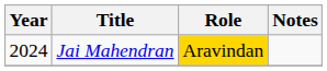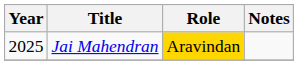Jai Mahendran | Year: 2024 -> 2025
